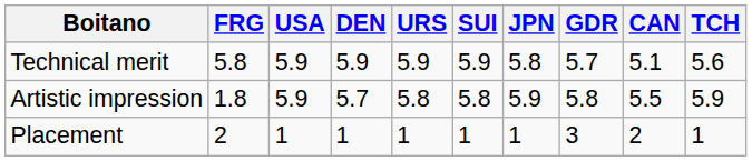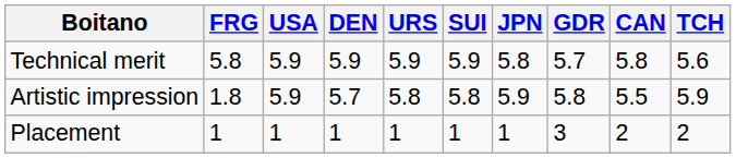Technical merit | CAN: 5.1 -> 5.8
Placement | FRG: 2 -> 1
Placement | TCH: 1 -> 2
